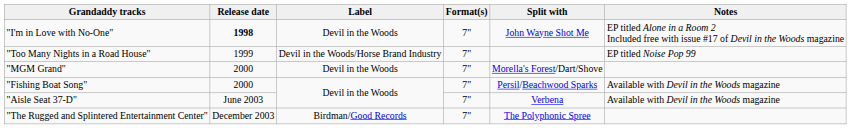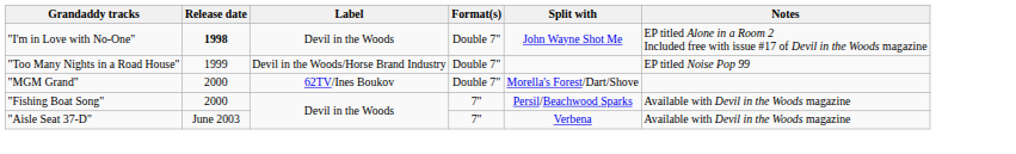"I'm in Love with No-One" | Format(s): 7" -> Double 7"
"Too Many Nights in a Road House" | Format(s): 7" -> Double 7"
"MGM Grand" | Label: Devil in the Woods -> 62TV/Ines Boukov
"MGM Grand" | Format(s): 7" -> Double 7"
- row: "The Rugged and Splintered Entertainment Center" | December 2003 | Birdman/Good Records | 7" | The Polyphonic Spree
